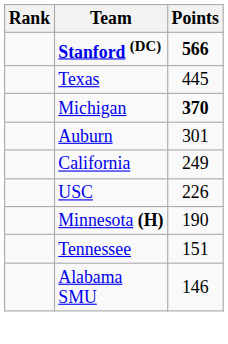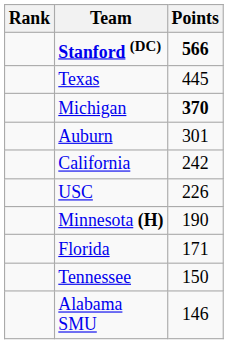California | Points: 249 -> 242
+ row: Florida | 171
Tennessee | Points: 151 -> 150
